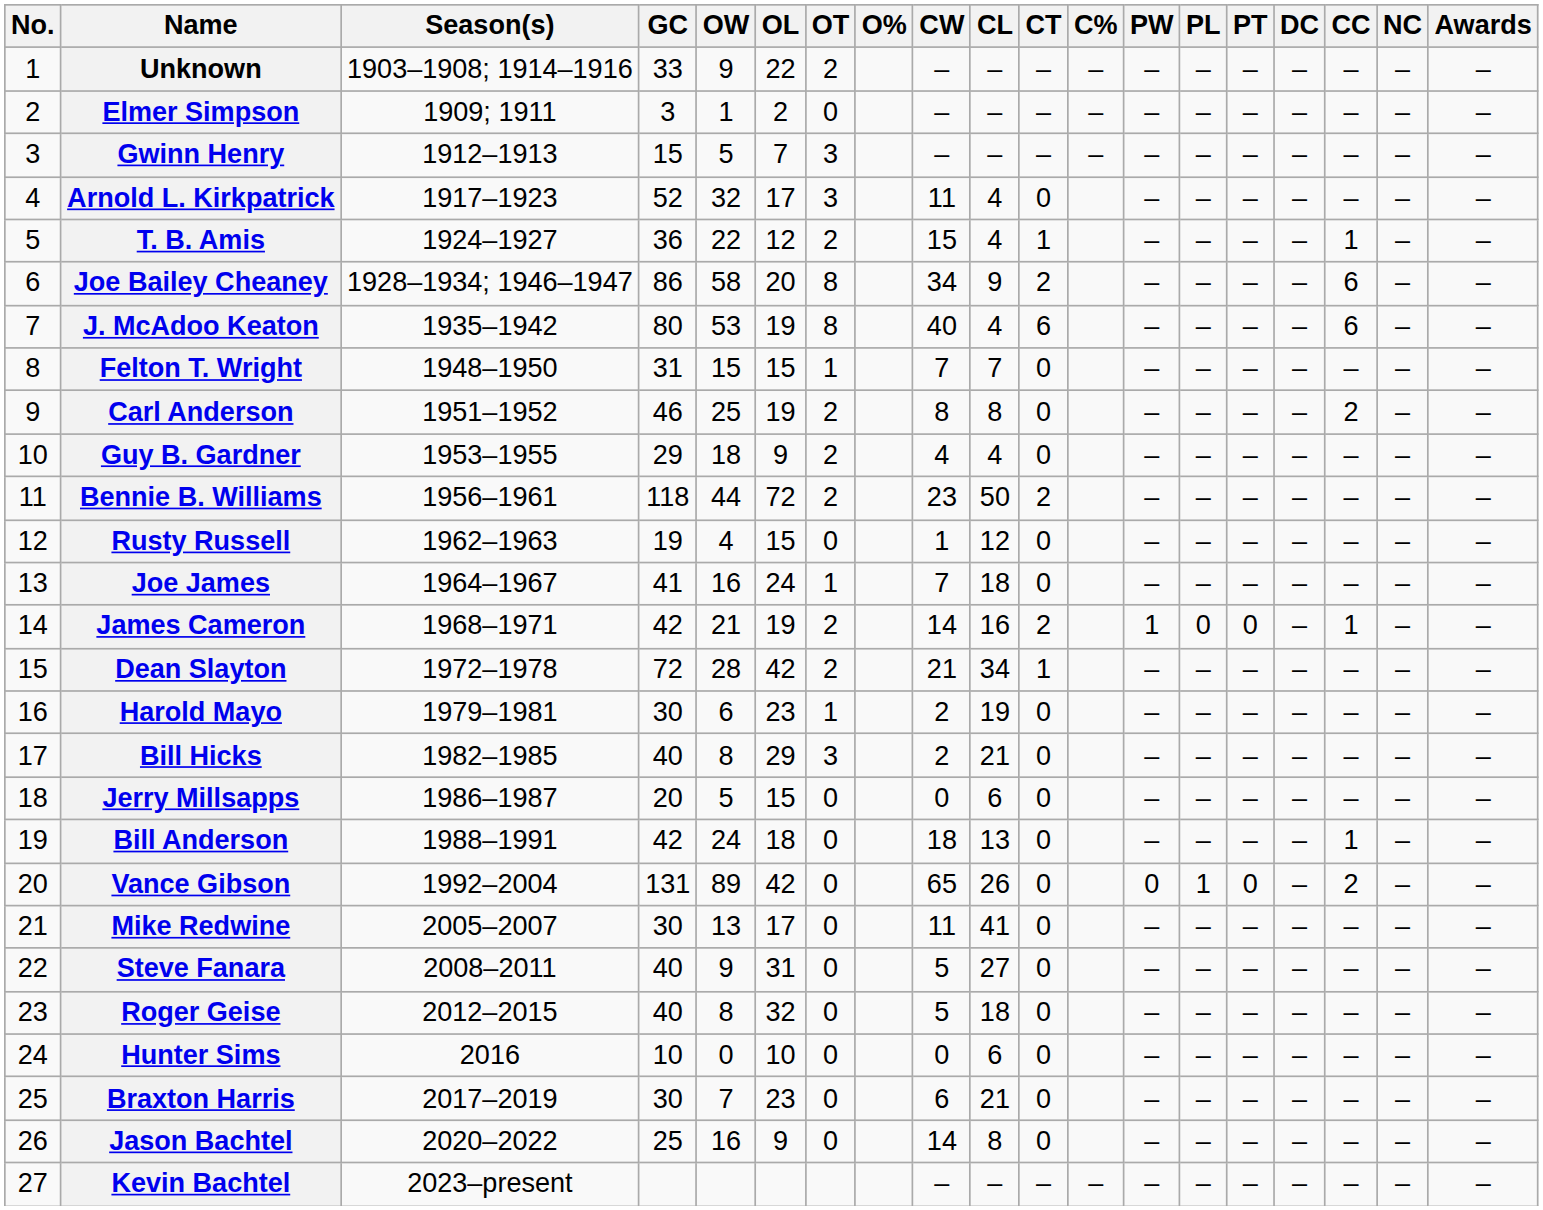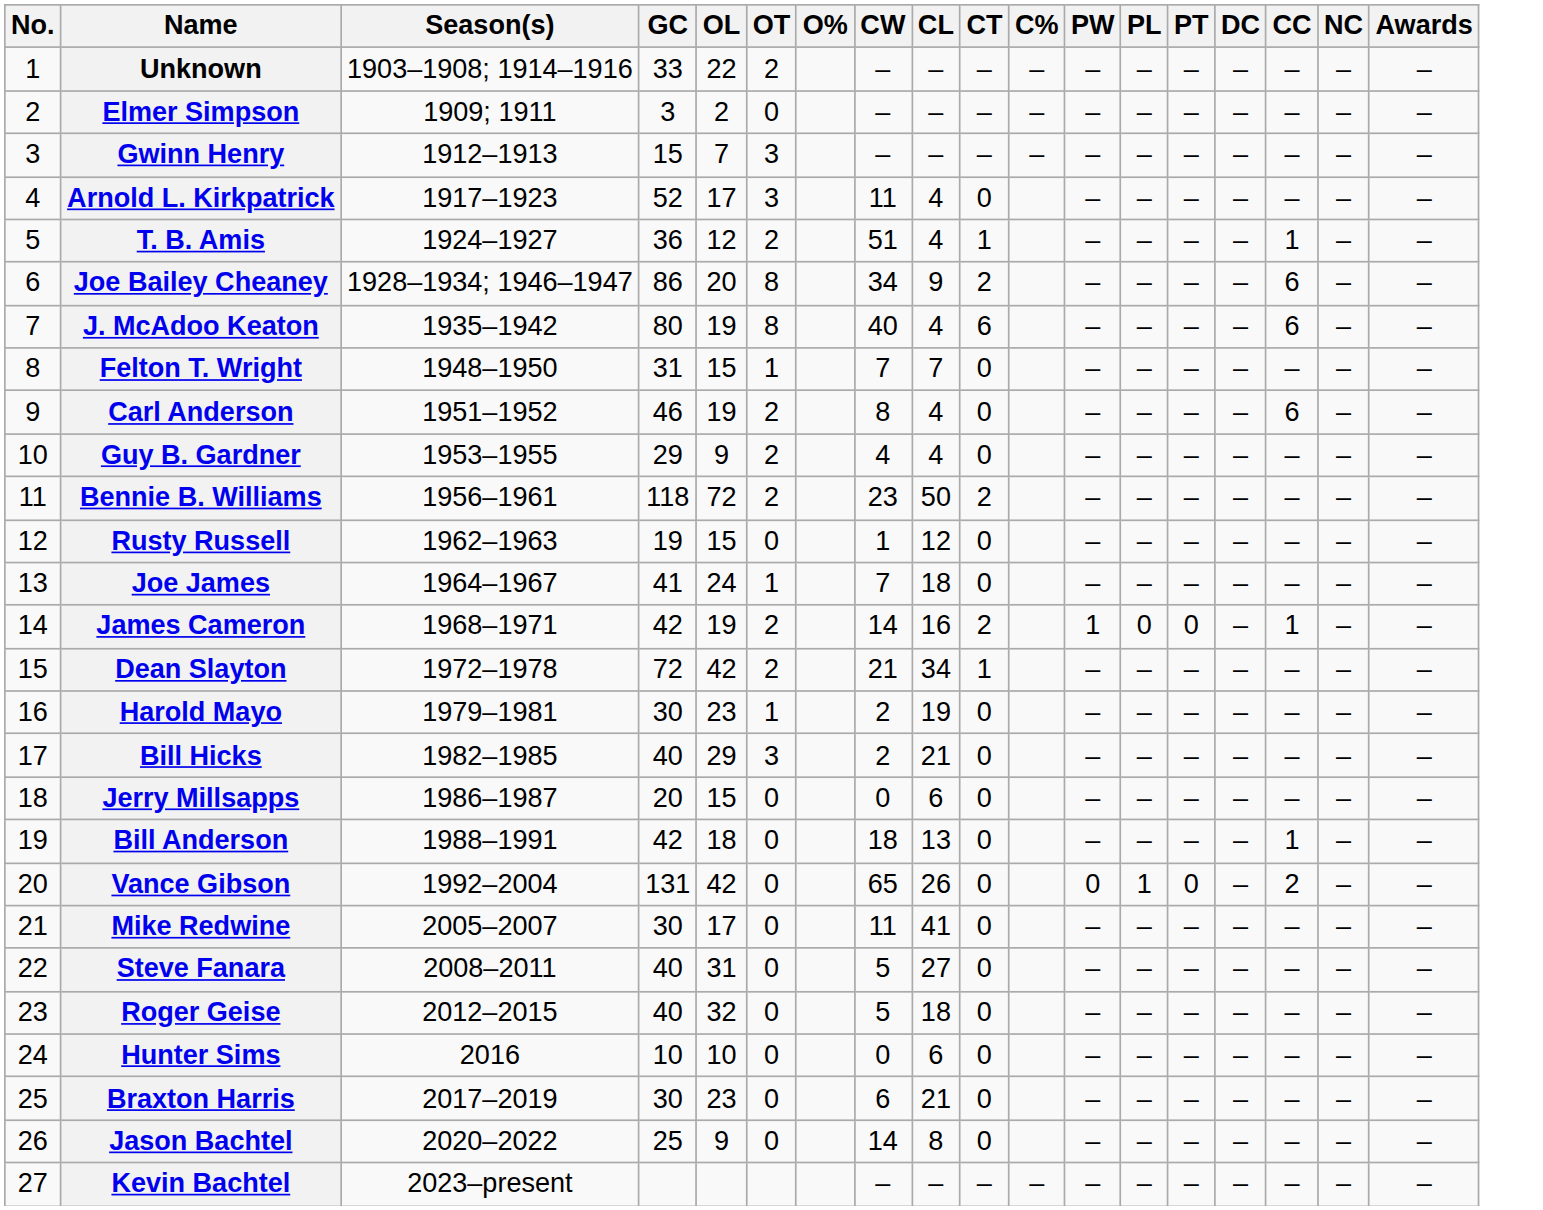- column: OW | 9 | 1 | 5 | 32 | 22 | 58 | 53 | 15 | 25 | 18 | 44 | 4 | 16 | 21 | 28 | 6 | 8 | 5 | 24 | 89 | 13 | 9 | 8 | 0 | 7 | 16
T. B. Amis | CW: 15 -> 51
Carl Anderson | CL: 8 -> 4
Carl Anderson | CC: 2 -> 6
